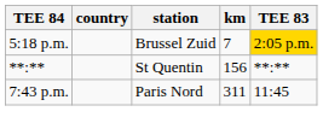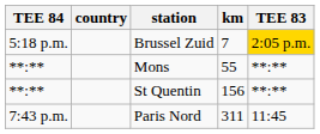+ row: **:** | Mons | 55 | **:**
